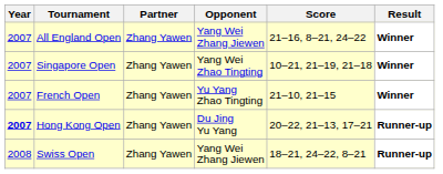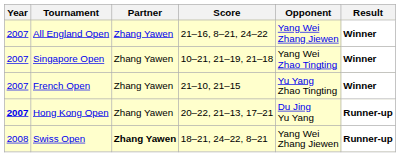columns swapped: Opponent <-> Score
Swiss Open | Partner: normal -> bold
